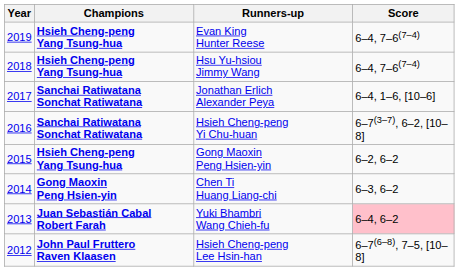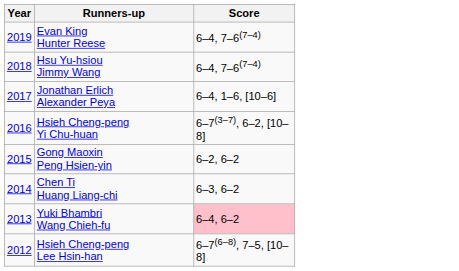- column: Champions | Hsieh Cheng-peng Yang Tsung-hua | Hsieh Cheng-peng Yang Tsung-hua | Sanchai Ratiwatana Sonchat Ratiwatana | Sanchai Ratiwatana Sonchat Ratiwatana | Hsieh Cheng-peng Yang Tsung-hua | Gong Maoxin Peng Hsien-yin | Juan Sebastián Cabal Robert Farah | John Paul Fruttero Raven Klaasen
